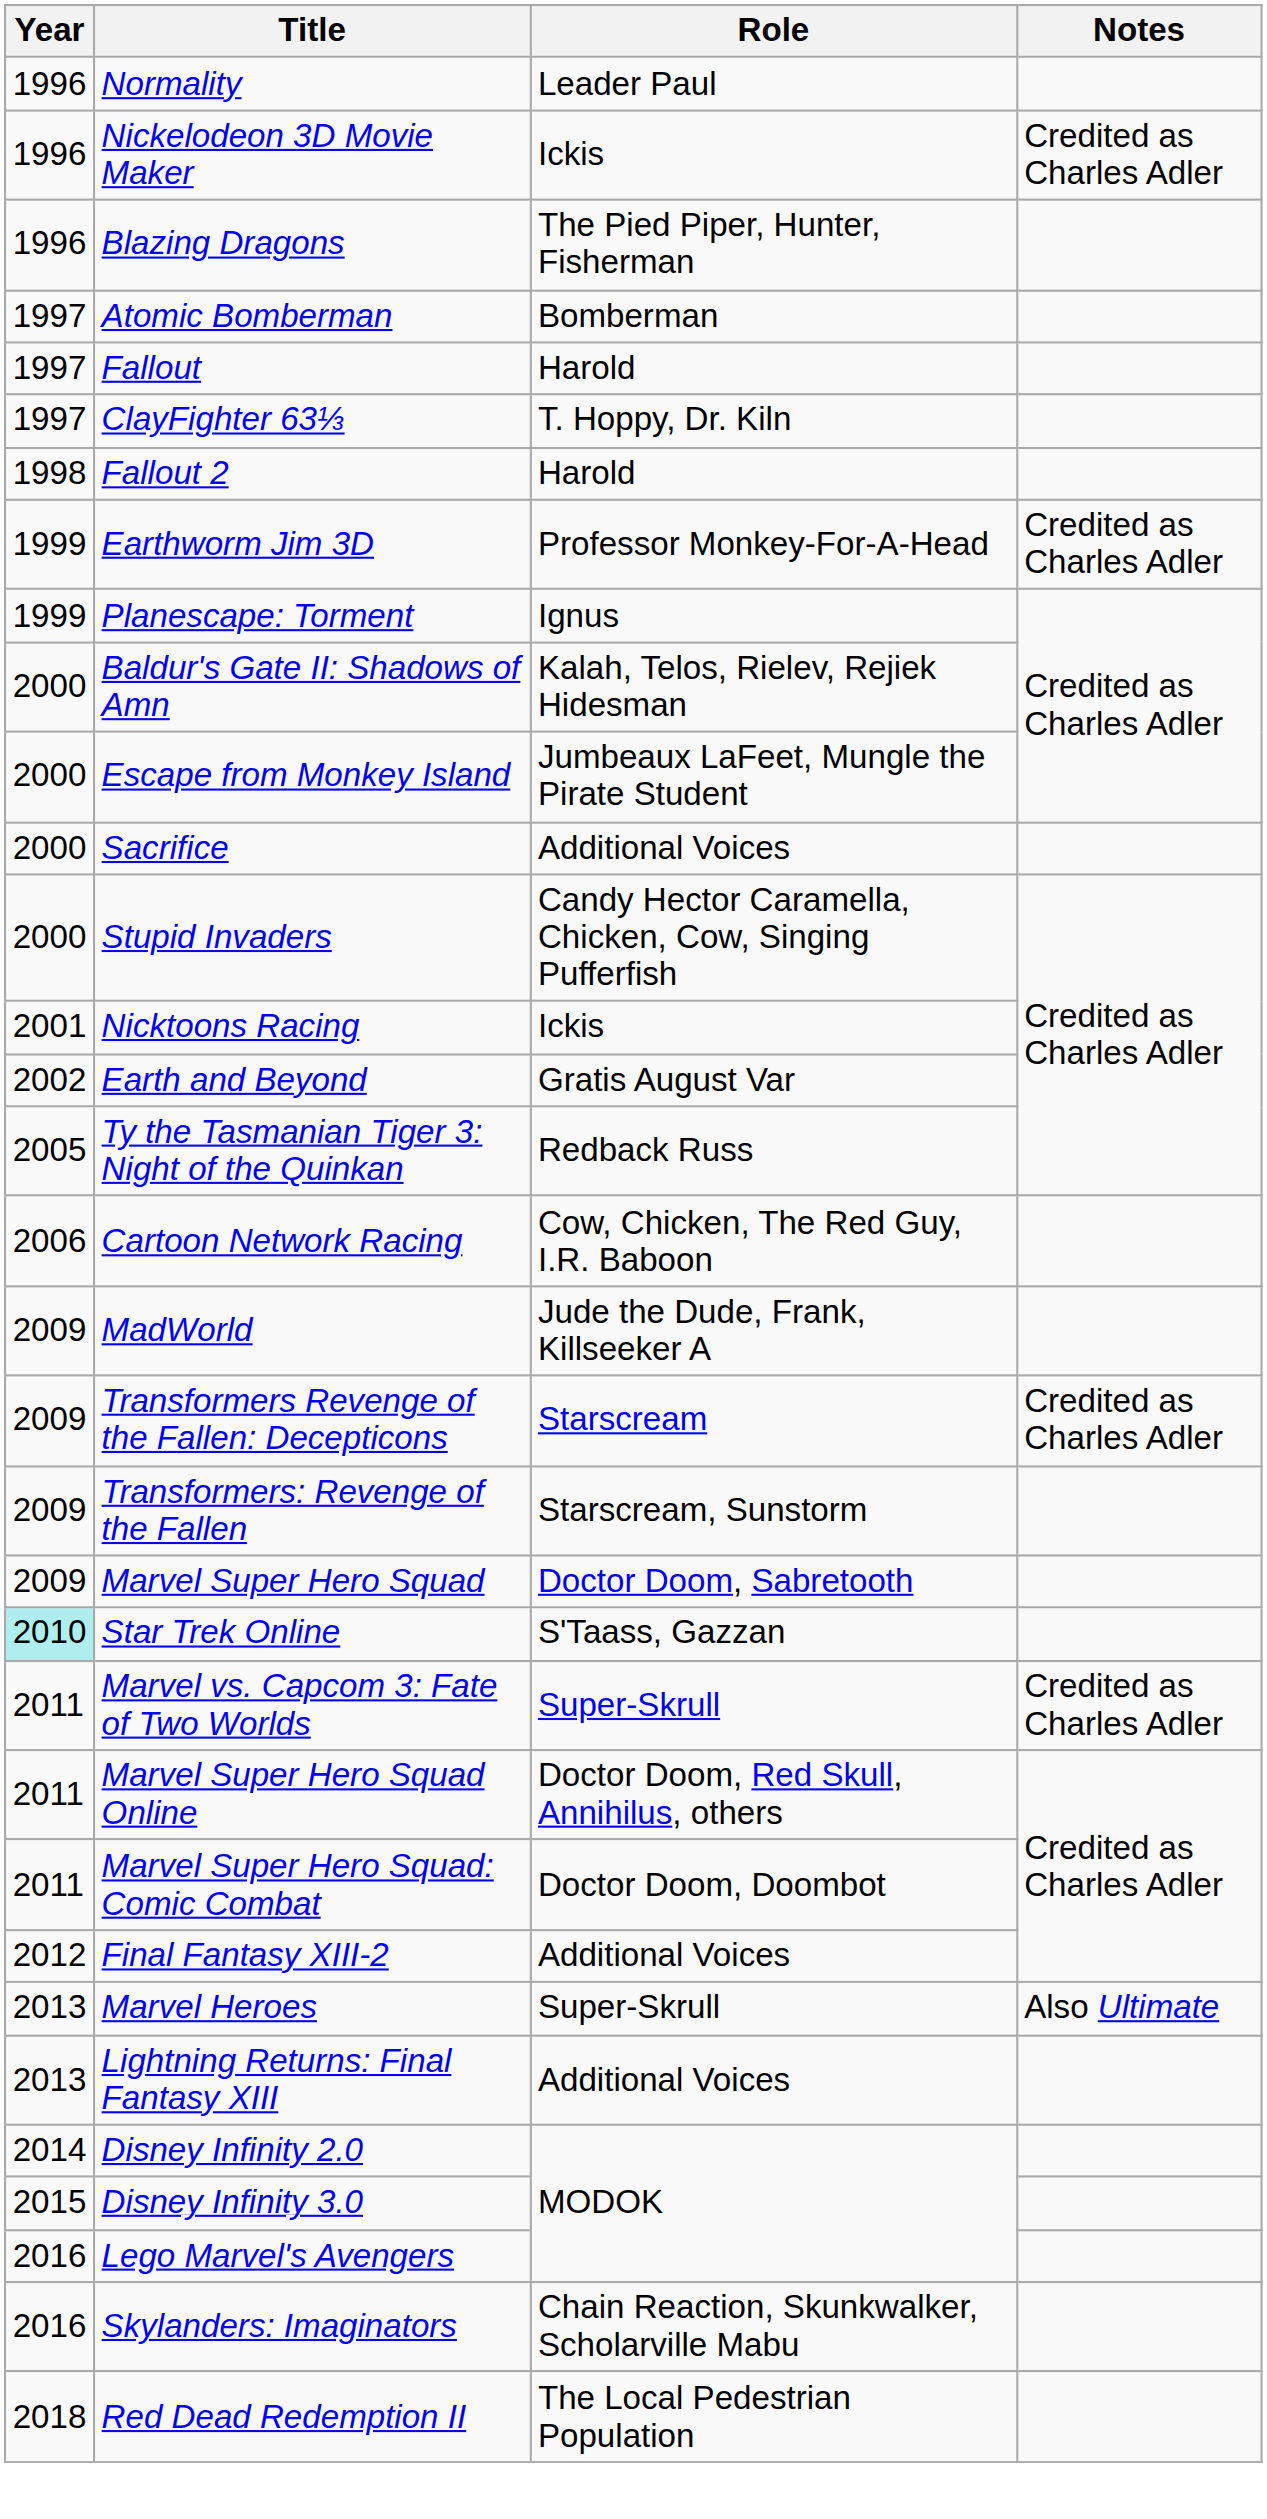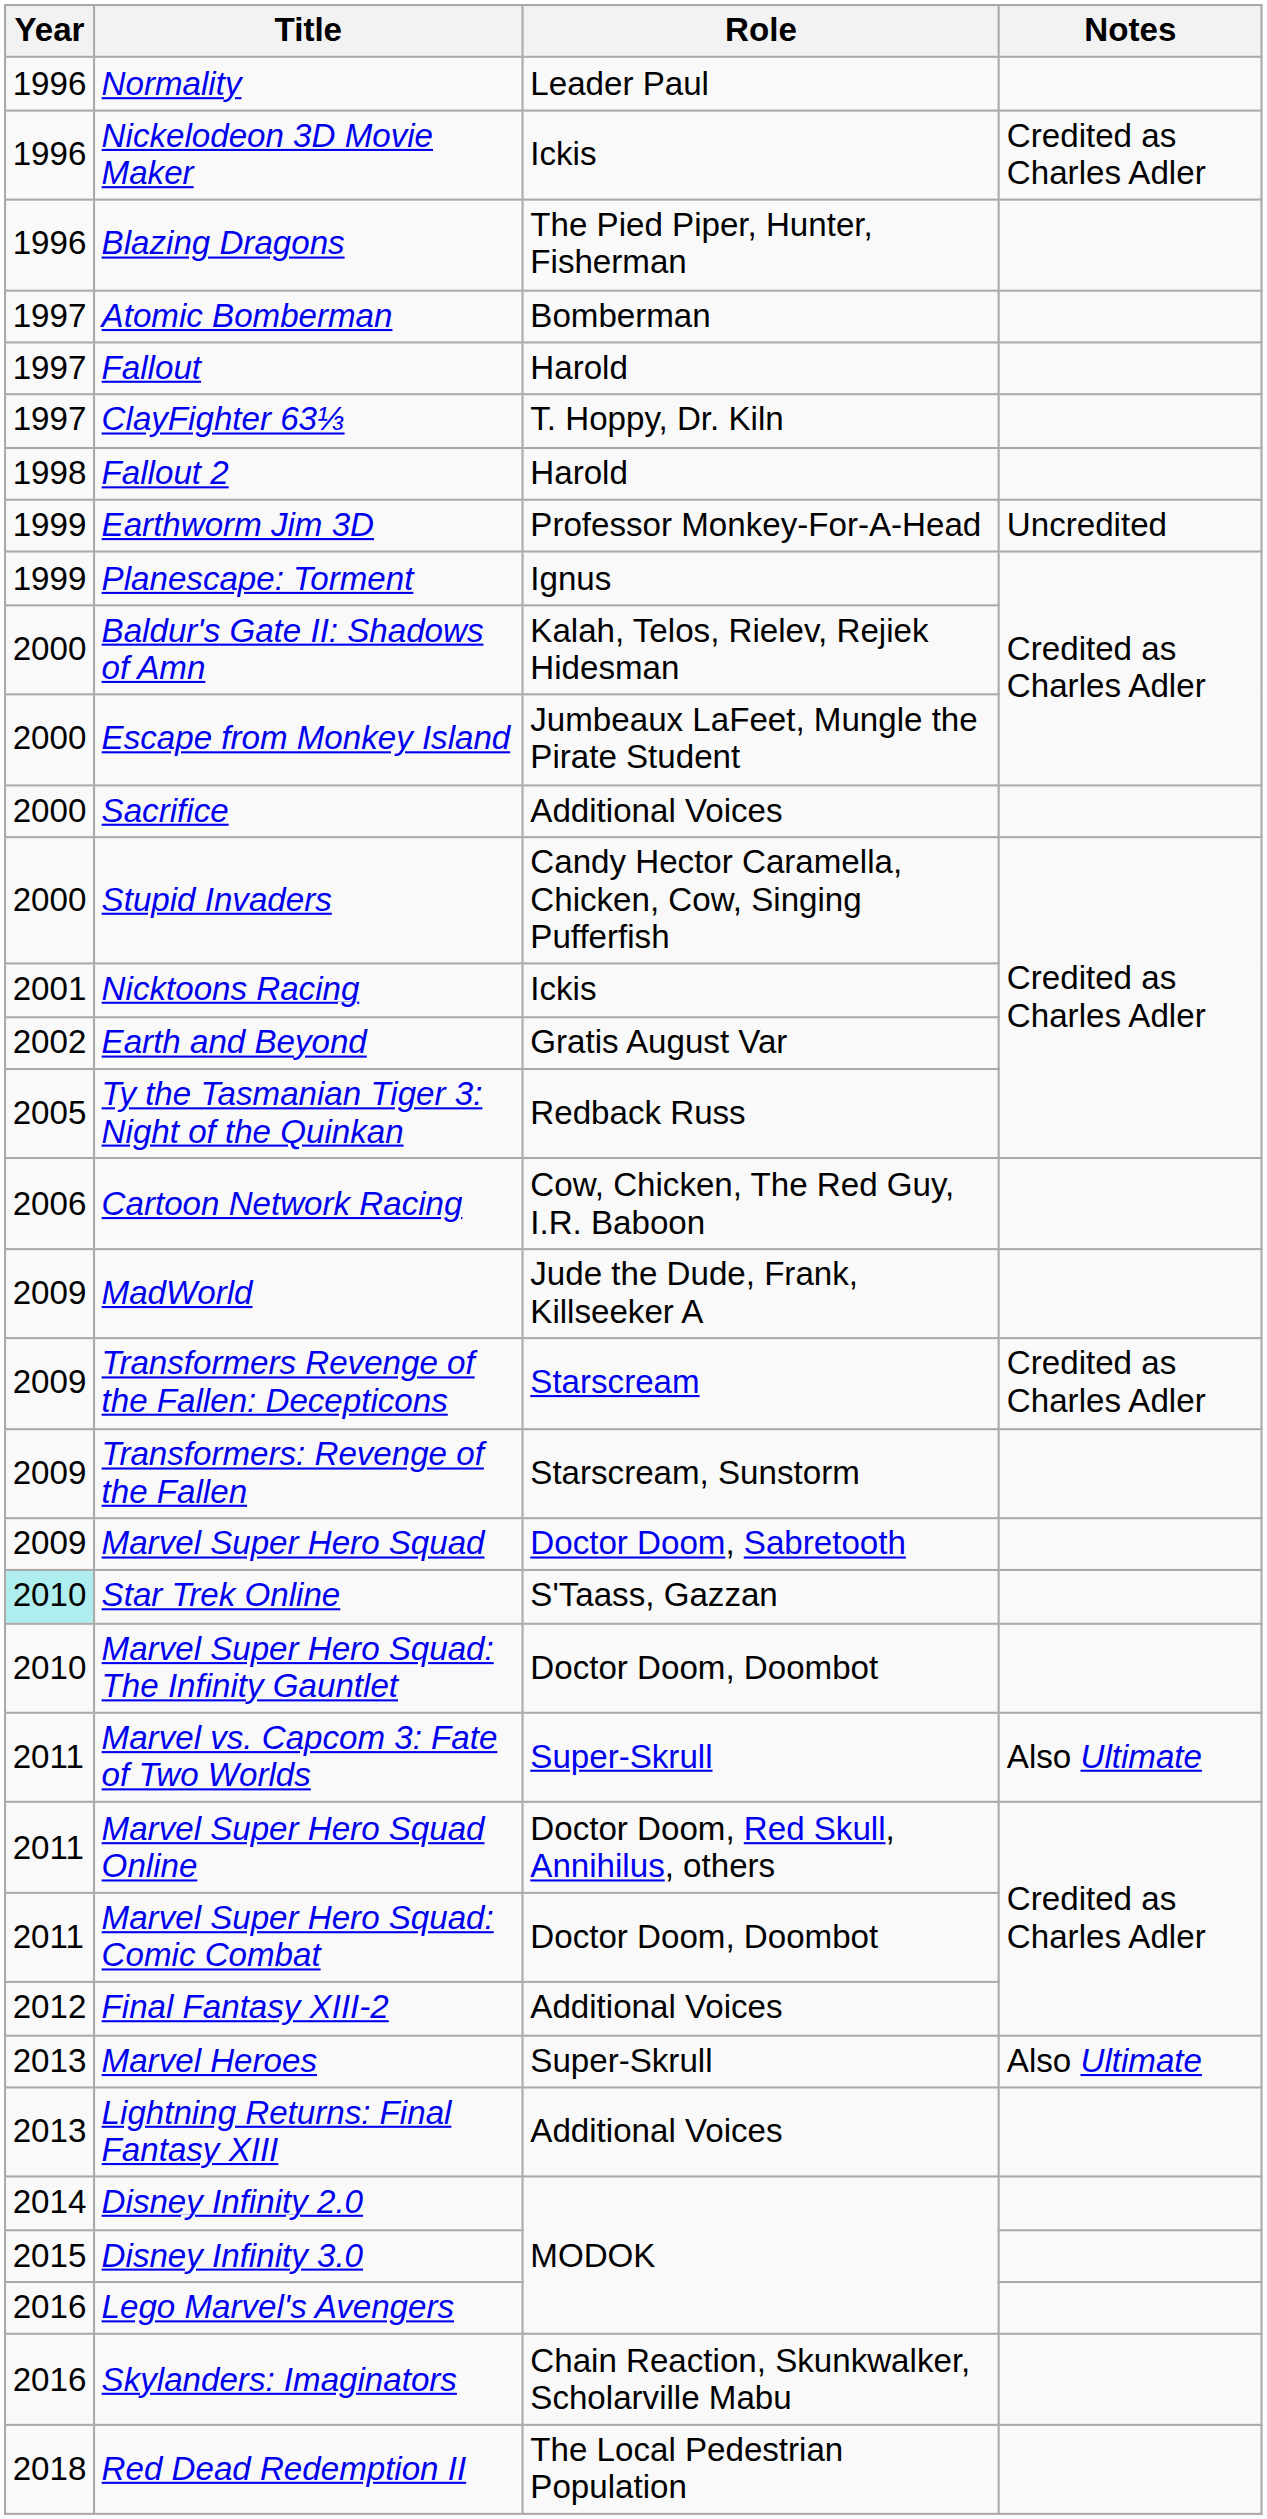Earthworm Jim 3D | Notes: Credited as Charles Adler -> Uncredited
+ row: 2010 | Marvel Super Hero Squad: The Infinity Gauntlet | Doctor Doom, Doombot
Marvel vs. Capcom 3: Fate of Two Worlds | Notes: Credited as Charles Adler -> Also Ultimate
